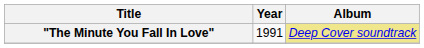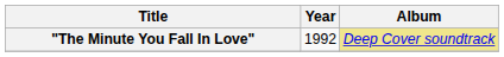"The Minute You Fall In Love" | Year: 1991 -> 1992
